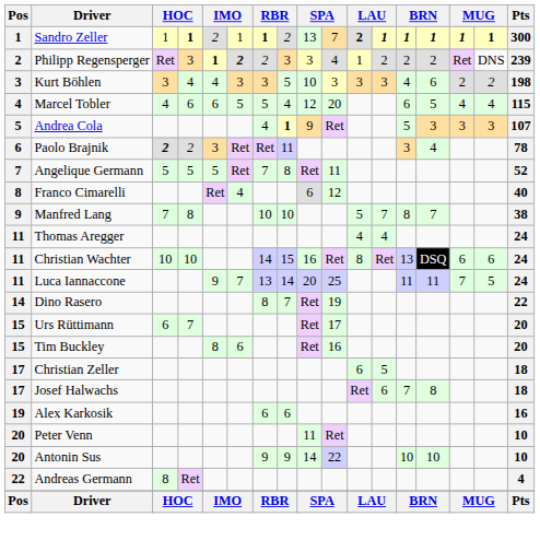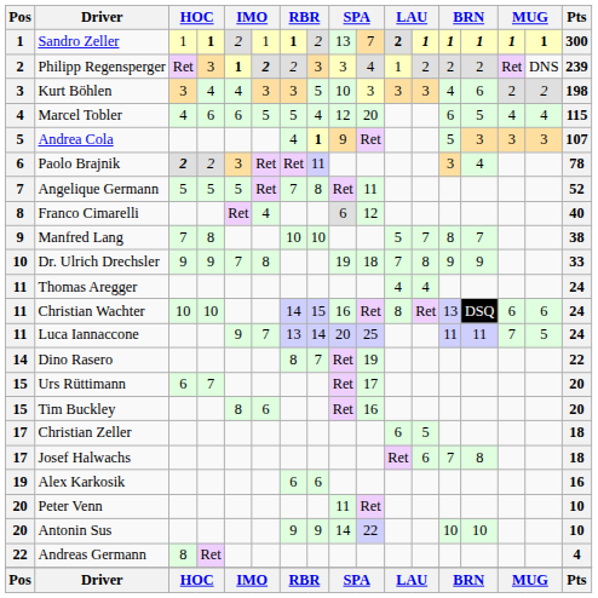+ row: 10 | Dr. Ulrich Drechsler | 9 | 9 | 7 | 8 | 19 | 18 | 7 | 8 | 9 | 9 | 33
